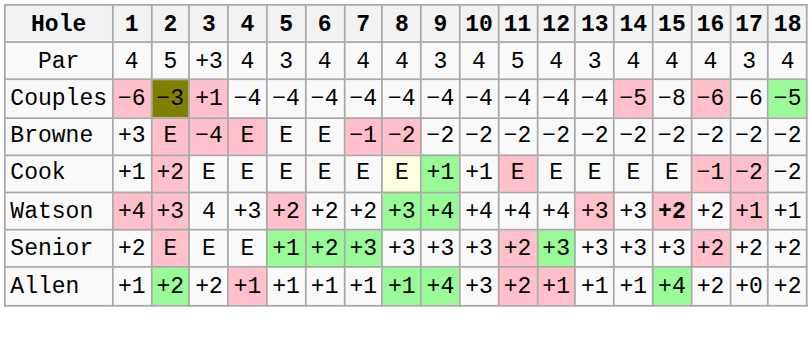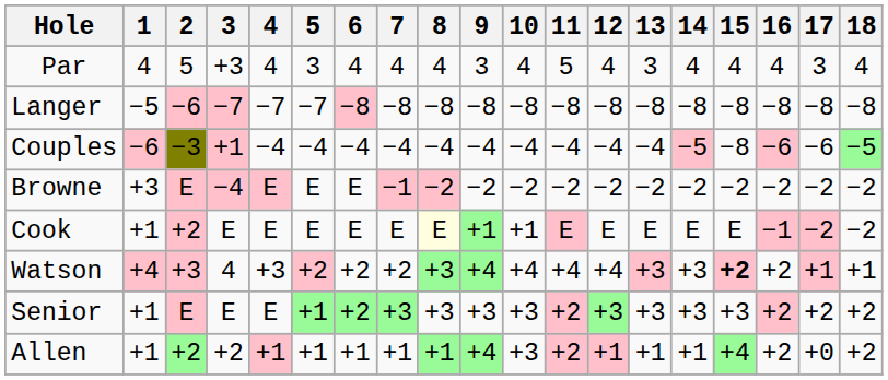+ row: Langer | −5 | −6 | −7 | −7 | −7 | −8 | −8 | −8 | −8 | −8 | −8 | −8 | −8 | −8 | −8 | −8 | −8 | −8
Senior | 1: +2 -> +1
